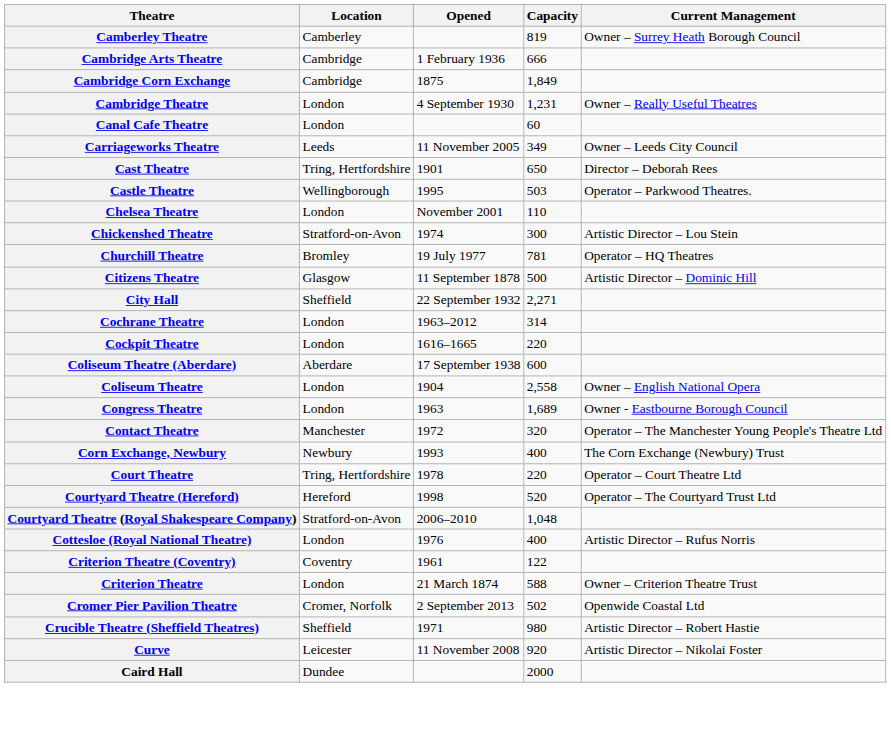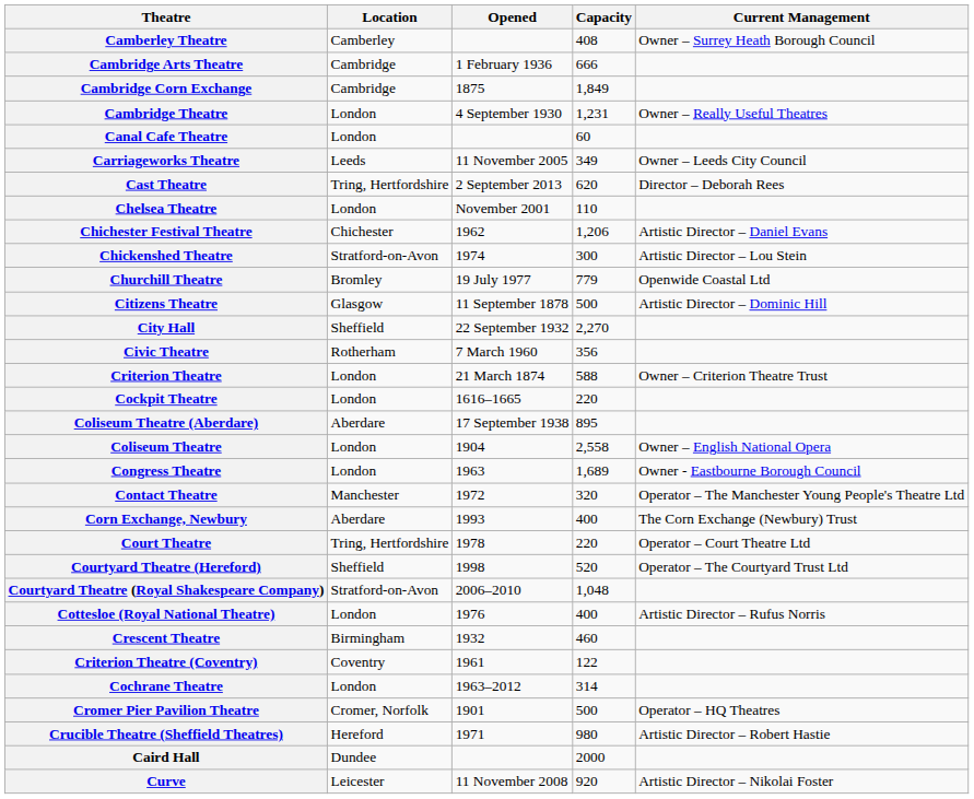Camberley Theatre | Capacity: 819 -> 408
Cast Theatre | Opened: 1901 -> 2 September 2013
Cast Theatre | Capacity: 650 -> 620
- row: Castle Theatre | Wellingborough | 1995 | 503 | Operator – Parkwood Theatres.
+ row: Chichester Festival Theatre | Chichester | 1962 | 1,206 | Artistic Director – Daniel Evans
Churchill Theatre | Capacity: 781 -> 779
Churchill Theatre | Current Management: Operator – HQ Theatres -> Openwide Coastal Ltd
City Hall | Capacity: 2,271 -> 2,270
+ row: Civic Theatre | Rotherham | 7 March 1960 | 356
rows swapped: Cochrane Theatre <-> Criterion Theatre
Coliseum Theatre (Aberdare) | Capacity: 600 -> 895
Corn Exchange, Newbury | Location: Newbury -> Aberdare
Courtyard Theatre (Hereford) | Location: Hereford -> Sheffield
+ row: Crescent Theatre | Birmingham | 1932 | 460
Cromer Pier Pavilion Theatre | Opened: 2 September 2013 -> 1901
Cromer Pier Pavilion Theatre | Capacity: 502 -> 500
Cromer Pier Pavilion Theatre | Current Management: Openwide Coastal Ltd -> Operator – HQ Theatres
Crucible Theatre (Sheffield Theatres) | Location: Sheffield -> Hereford
rows swapped: Curve <-> Caird Hall
